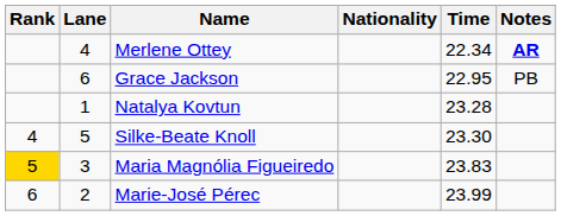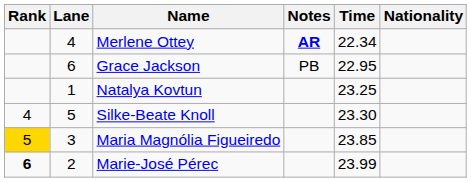columns swapped: Nationality <-> Notes
Natalya Kovtun | Time: 23.28 -> 23.25
Maria Magnólia Figueiredo | Time: 23.83 -> 23.85
Marie-José Pérec | Rank: normal -> bold
